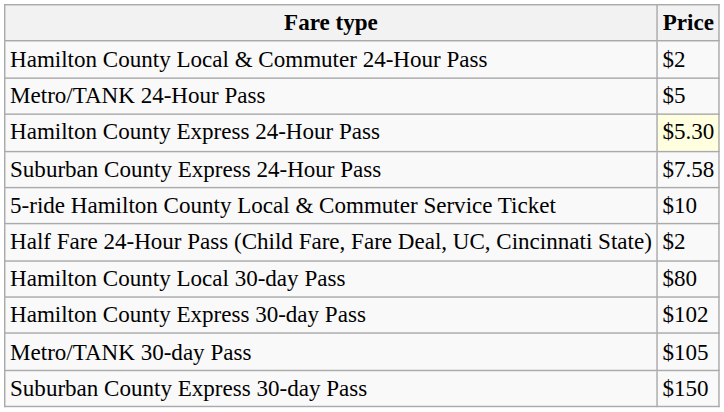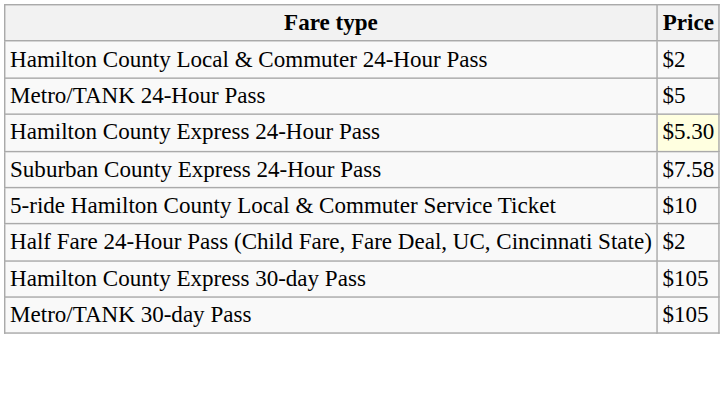- row: Hamilton County Local 30-day Pass | $80
Hamilton County Express 30-day Pass | Price: $102 -> $105
- row: Suburban County Express 30-day Pass | $150
